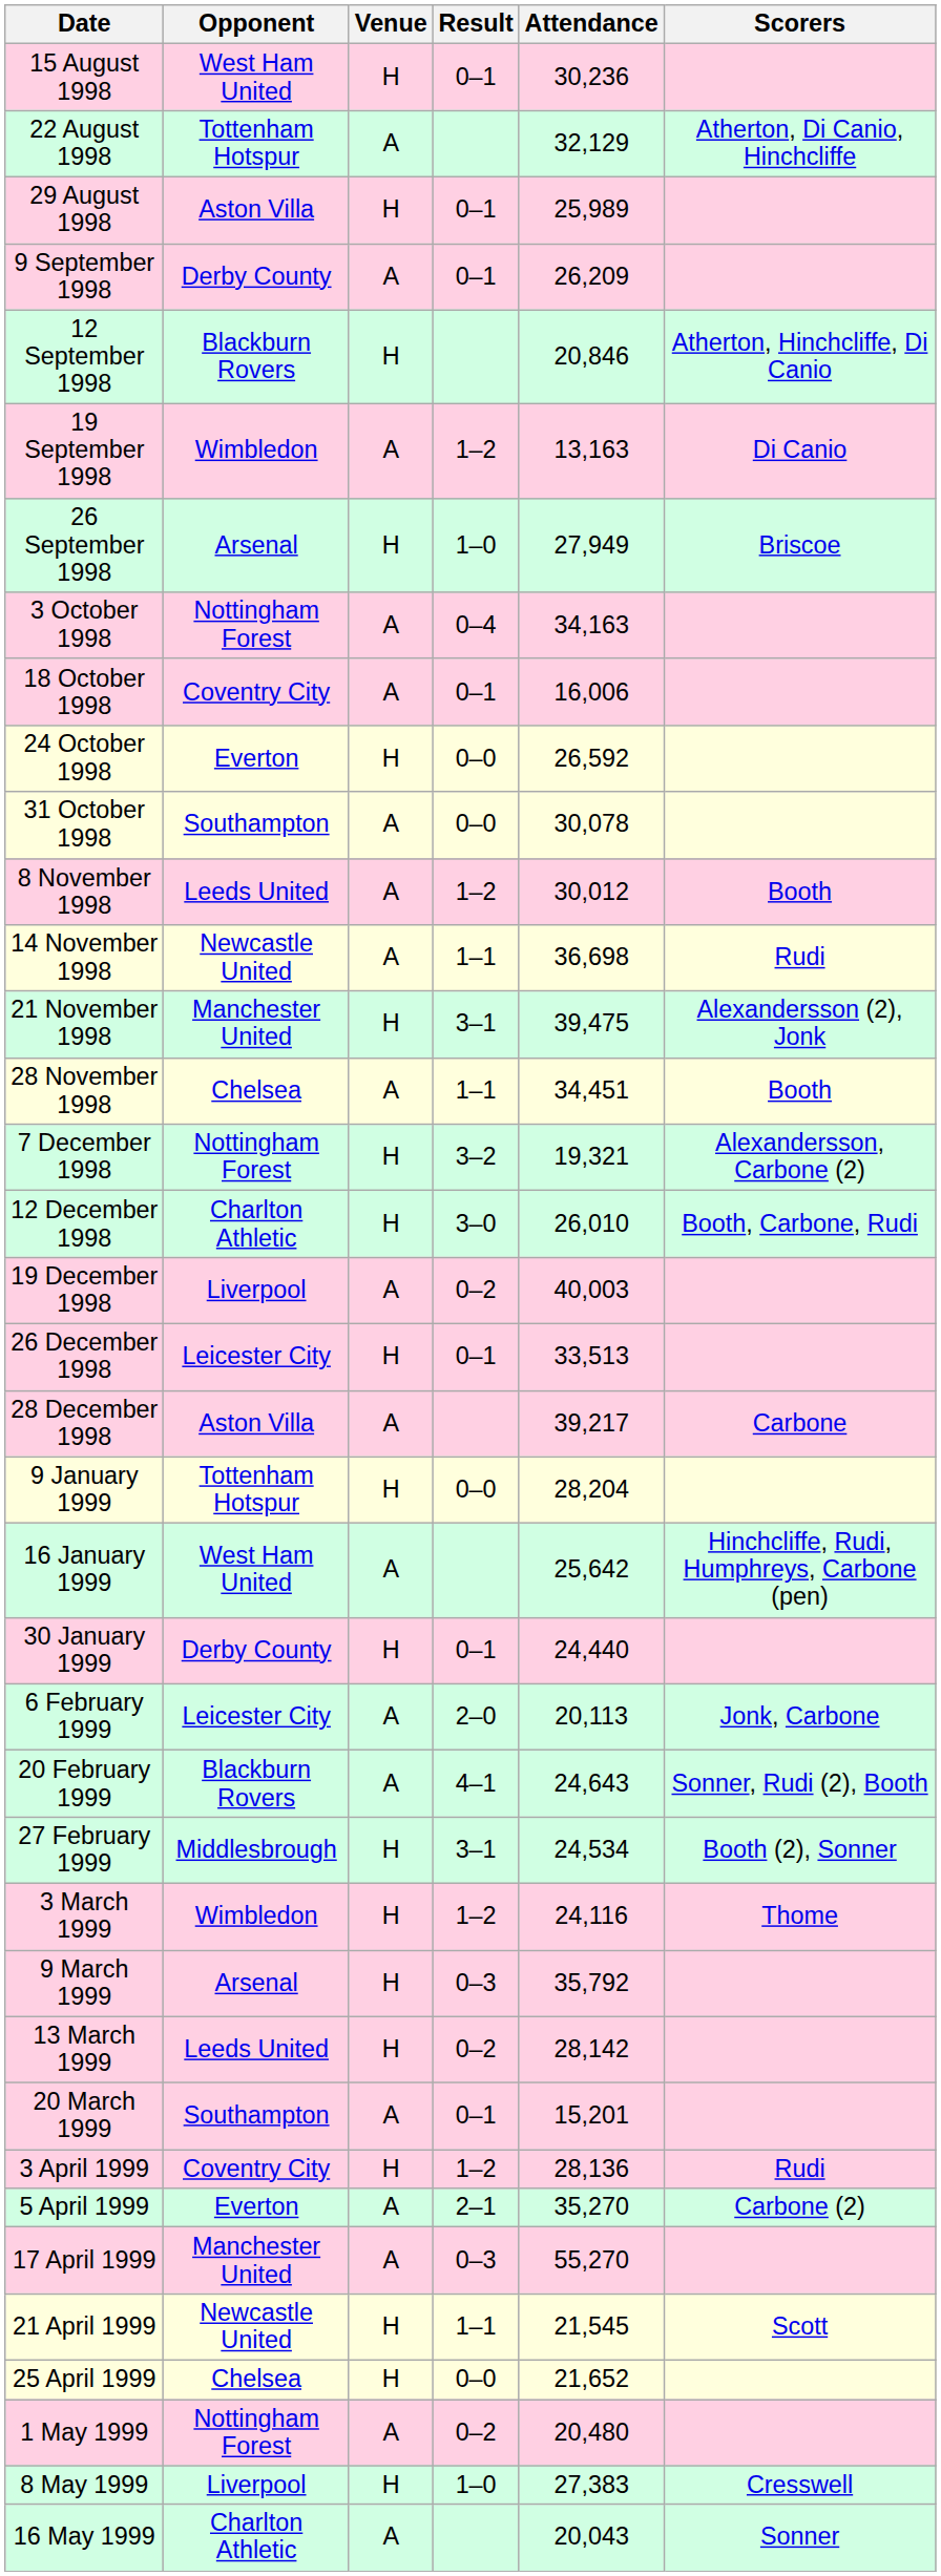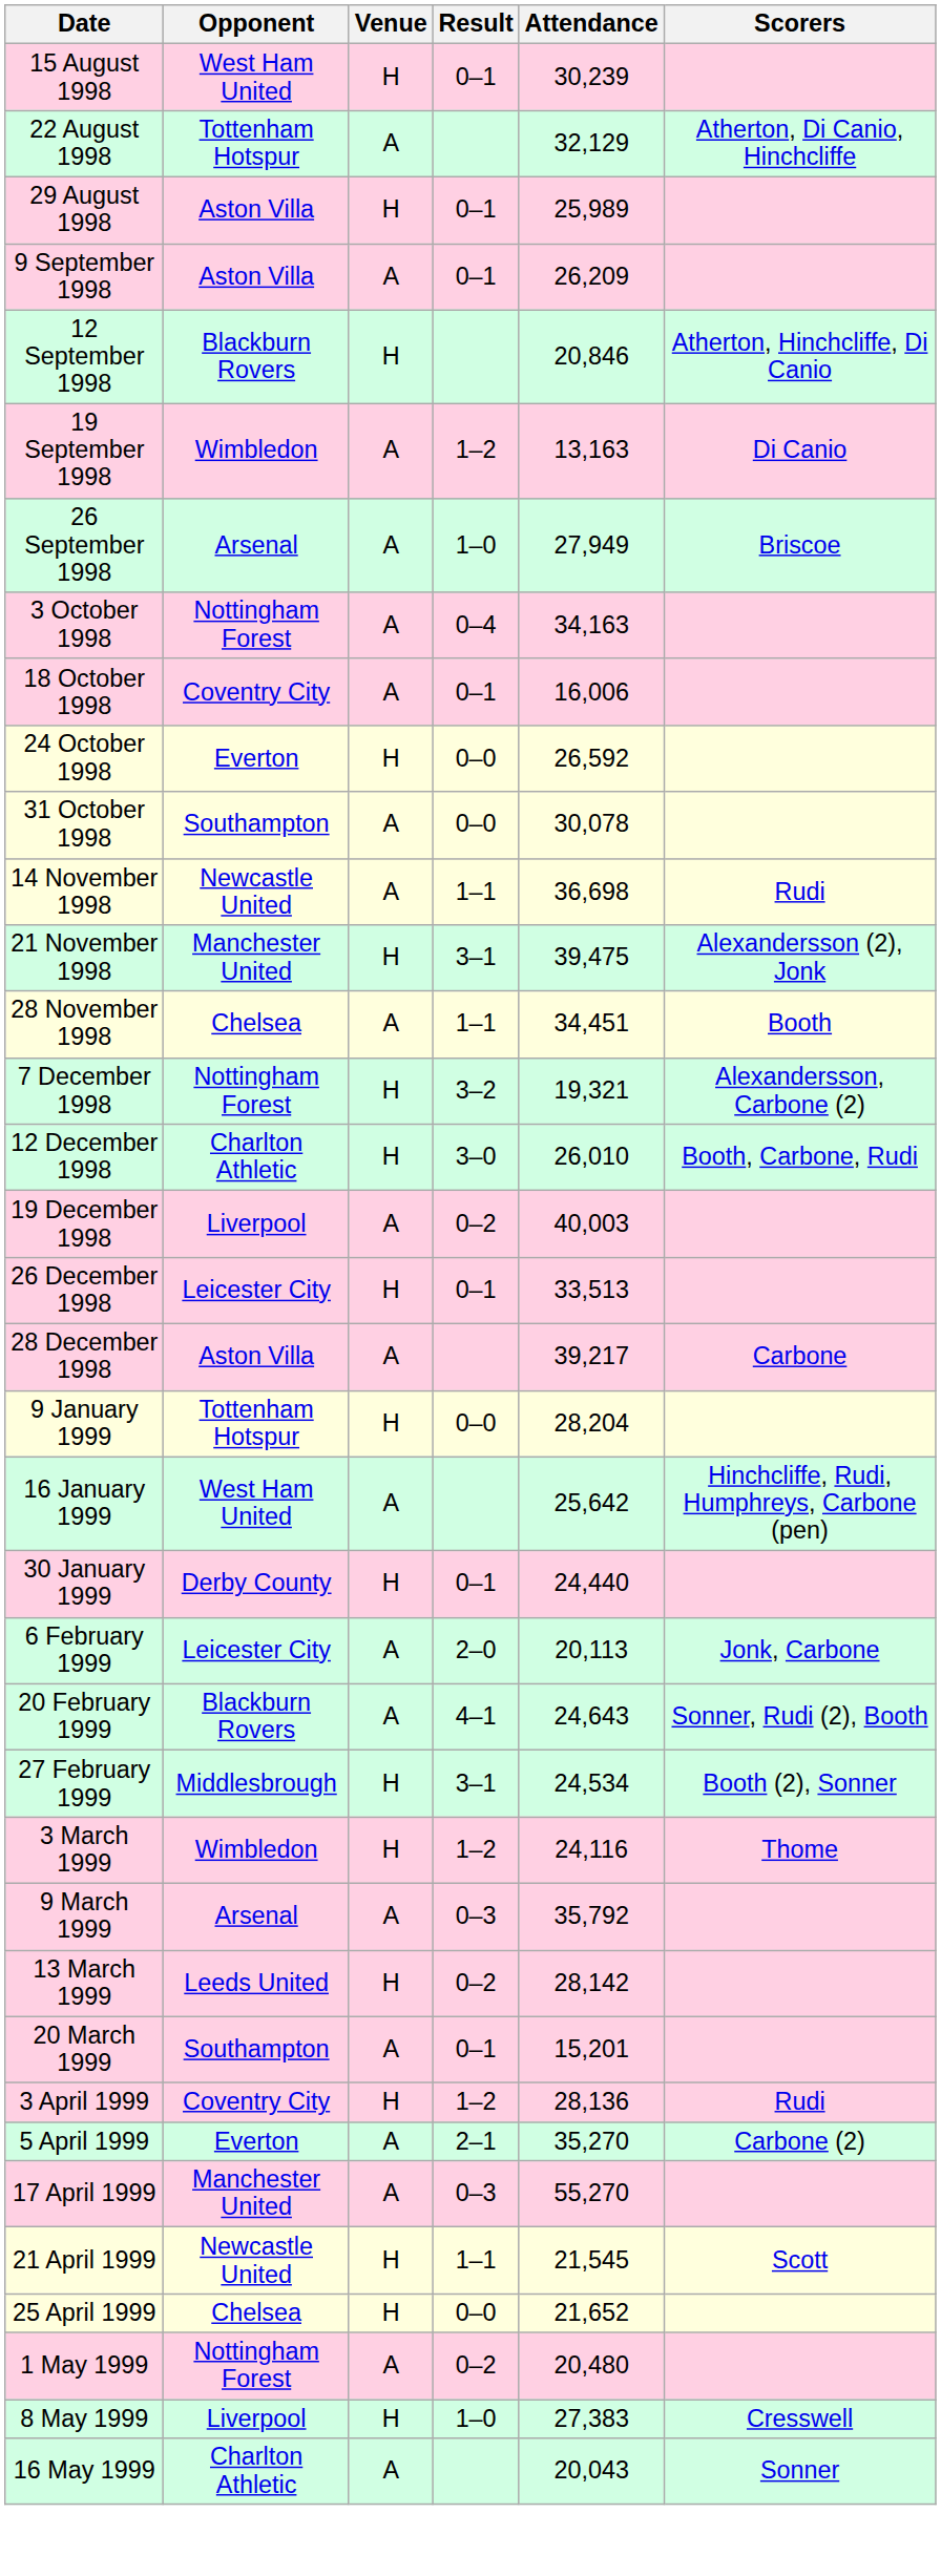15 August 1998 | Attendance: 30,236 -> 30,239
9 September 1998 | Opponent: Derby County -> Aston Villa
26 September 1998 | Venue: H -> A
- row: 8 November 1998 | Leeds United | A | 1–2 | 30,012 | Booth
9 March 1999 | Venue: H -> A
